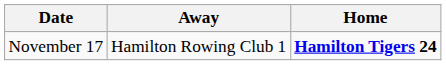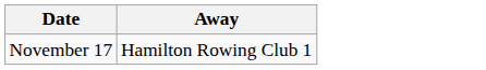- column: Home | Hamilton Tigers 24
